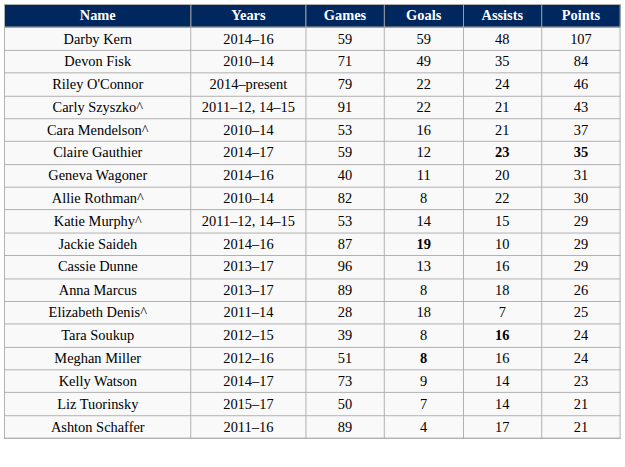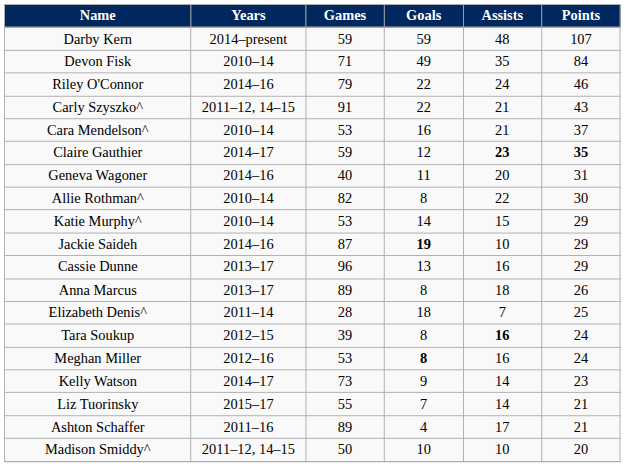Darby Kern | Years: 2014–16 -> 2014–present
Riley O'Connor | Years: 2014–present -> 2014–16
Katie Murphy^ | Years: 2011–12, 14–15 -> 2010–14
Meghan Miller | Games: 51 -> 53
Liz Tuorinsky | Games: 50 -> 55
+ row: Madison Smiddy^ | 2011–12, 14–15 | 50 | 10 | 10 | 20
